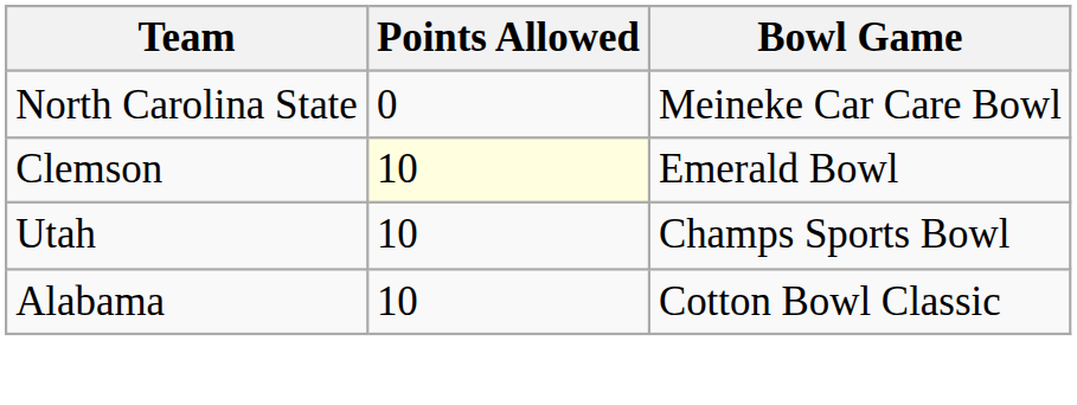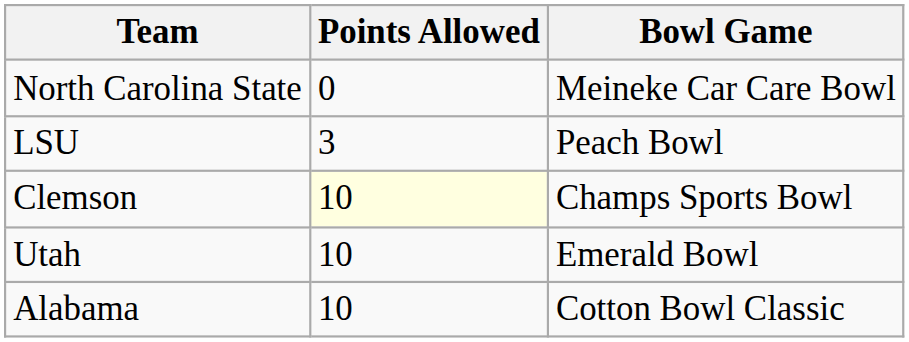+ row: LSU | 3 | Peach Bowl
Clemson | Bowl Game: Emerald Bowl -> Champs Sports Bowl
Utah | Bowl Game: Champs Sports Bowl -> Emerald Bowl
